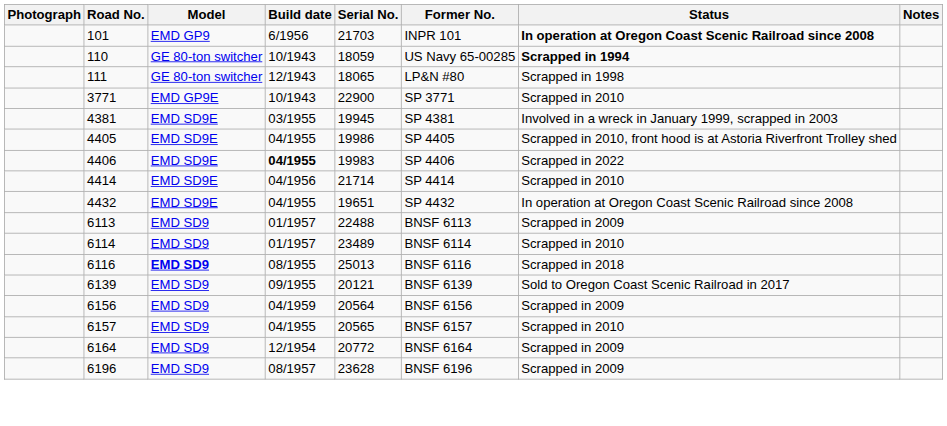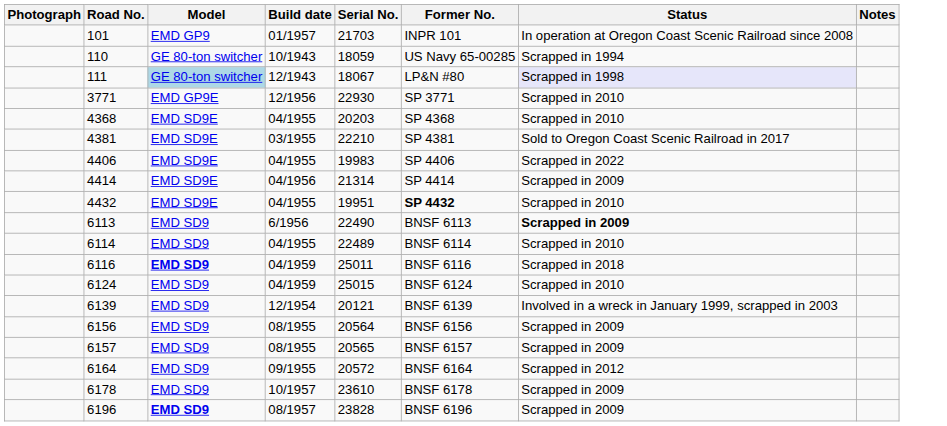101 | Build date: 6/1956 -> 01/1957
101 | Status: bold -> normal
110 | Status: bold -> normal
111 | Model: no background -> lightblue background
111 | Serial No.: 18065 -> 18067
111 | Status: no background -> lavender background
3771 | Build date: 10/1943 -> 12/1956
3771 | Serial No.: 22900 -> 22930
+ row: 4368 | EMD SD9E | 04/1955 | 20203 | SP 4368 | Scrapped in 2010
4381 | Serial No.: 19945 -> 22210
4381 | Status: Involved in a wreck in January 1999, scrapped in 2003 -> Sold to Oregon Coast Scenic Railroad in 2017
- row: 4405 | EMD SD9E | 04/1955 | 19986 | SP 4405 | Scrapped in 2010, front hood is at Astoria Riverfront Trolley shed
4406 | Build date: bold -> normal
4414 | Serial No.: 21714 -> 21314
4414 | Status: Scrapped in 2010 -> Scrapped in 2009
4432 | Serial No.: 19651 -> 19951
4432 | Former No.: normal -> bold
4432 | Status: In operation at Oregon Coast Scenic Railroad since 2008 -> Scrapped in 2010
6113 | Build date: 01/1957 -> 6/1956
6113 | Serial No.: 22488 -> 22490
6113 | Status: normal -> bold
6114 | Build date: 01/1957 -> 04/1955
6114 | Serial No.: 23489 -> 22489
6116 | Build date: 08/1955 -> 04/1959
6116 | Serial No.: 25013 -> 25011
+ row: 6124 | EMD SD9 | 04/1959 | 25015 | BNSF 6124 | Scrapped in 2010
6139 | Build date: 09/1955 -> 12/1954
6139 | Status: Sold to Oregon Coast Scenic Railroad in 2017 -> Involved in a wreck in January 1999, scrapped in 2003
6156 | Build date: 04/1959 -> 08/1955
6157 | Build date: 04/1955 -> 08/1955
6157 | Status: Scrapped in 2010 -> Scrapped in 2009
6164 | Build date: 12/1954 -> 09/1955
6164 | Serial No.: 20772 -> 20572
6164 | Status: Scrapped in 2009 -> Scrapped in 2012
+ row: 6178 | EMD SD9 | 10/1957 | 23610 | BNSF 6178 | Scrapped in 2009
6196 | Model: normal -> bold
6196 | Serial No.: 23628 -> 23828
